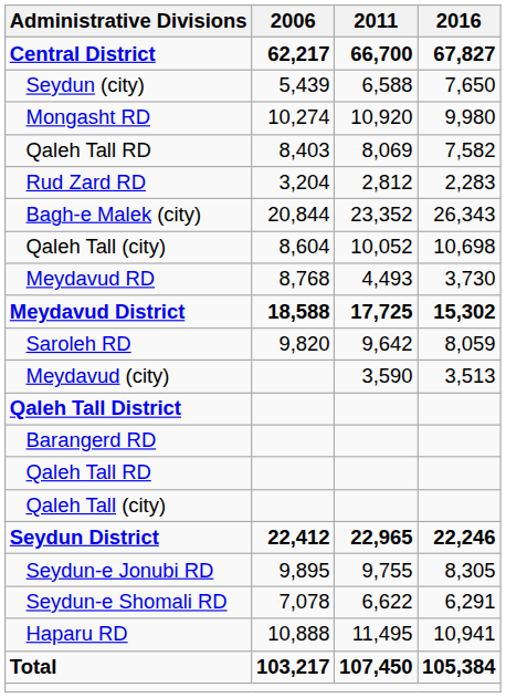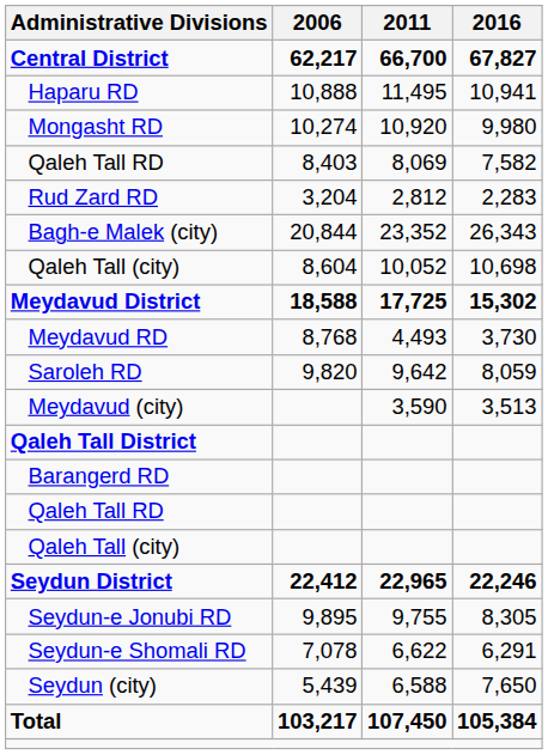rows swapped: Haparu RD <-> Seydun (city)
rows swapped: Meydavud District <-> Meydavud RD
